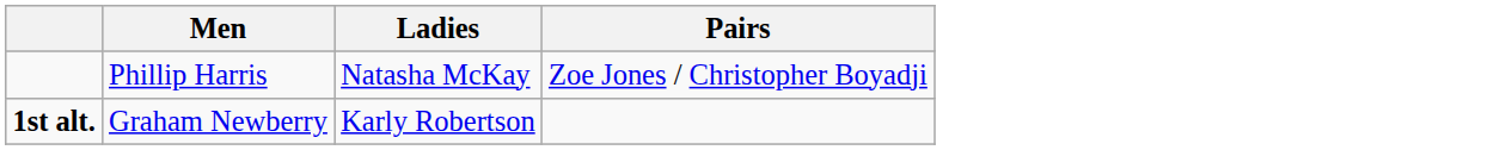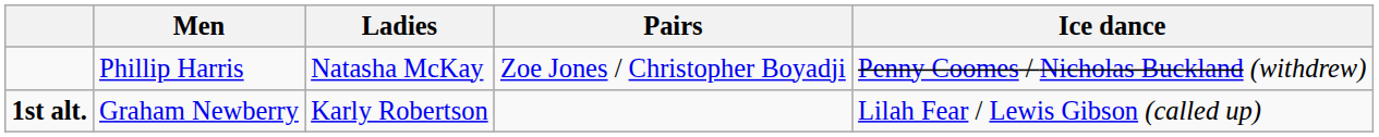+ column: Ice dance | Penny Coomes / Nicholas Buckland (withdrew) | Lilah Fear / Lewis Gibson (called up)
